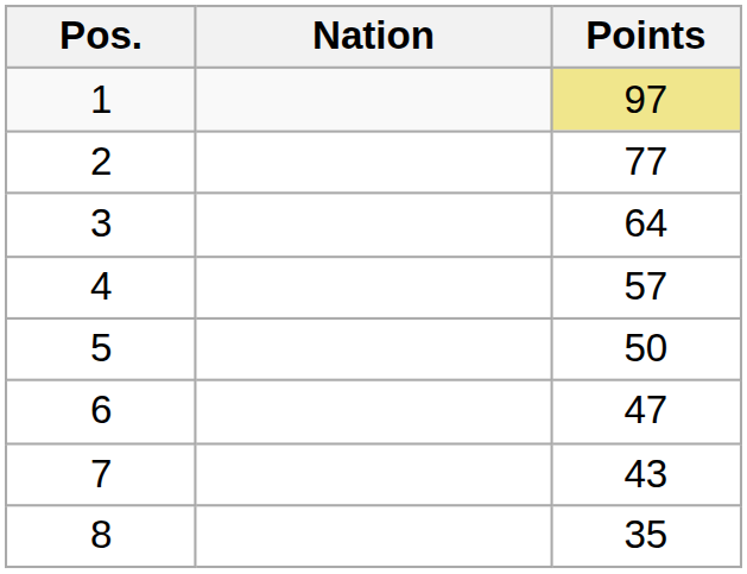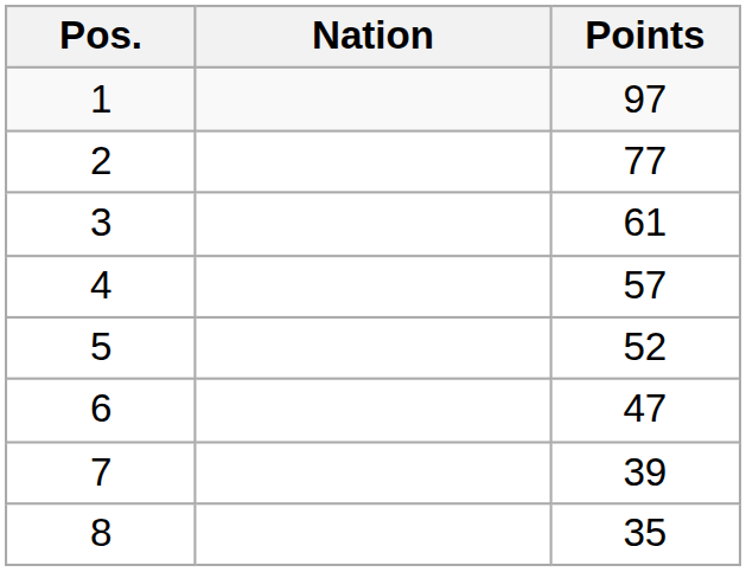1 | Points: khaki background -> no background
3 | Points: 64 -> 61
5 | Points: 50 -> 52
7 | Points: 43 -> 39
